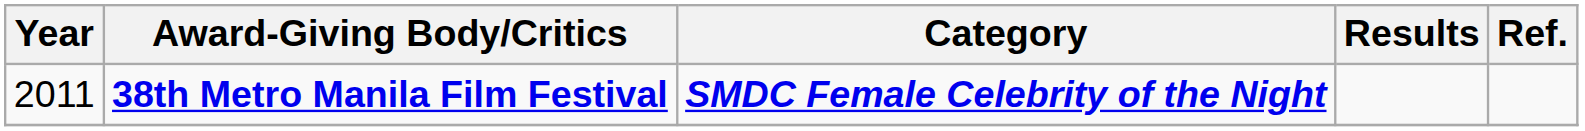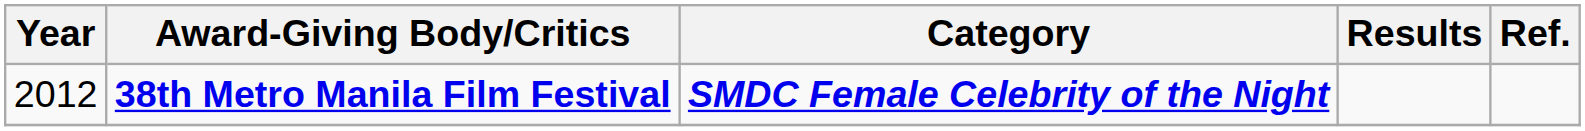38th Metro Manila Film Festival | Year: 2011 -> 2012
